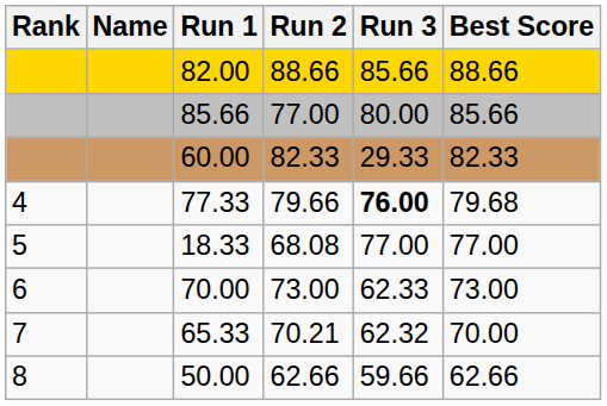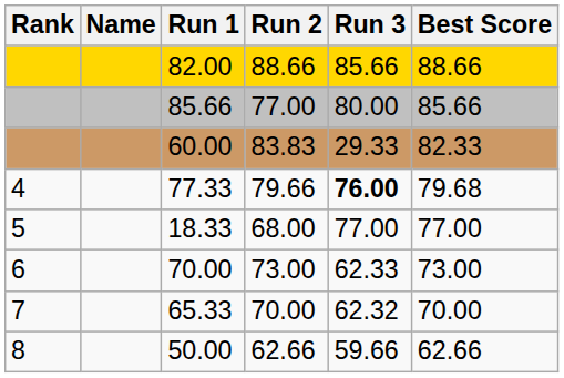60.00 | Run 2: 82.33 -> 83.83
18.33 | Run 2: 68.08 -> 68.00
65.33 | Run 2: 70.21 -> 70.00
